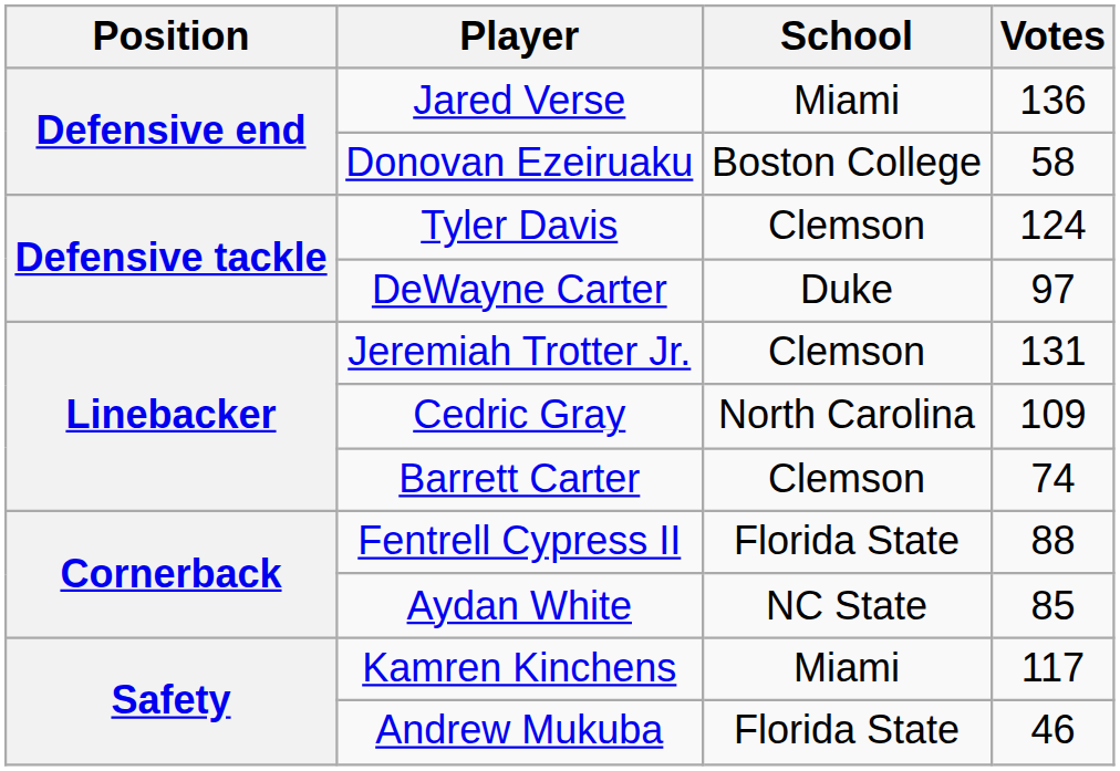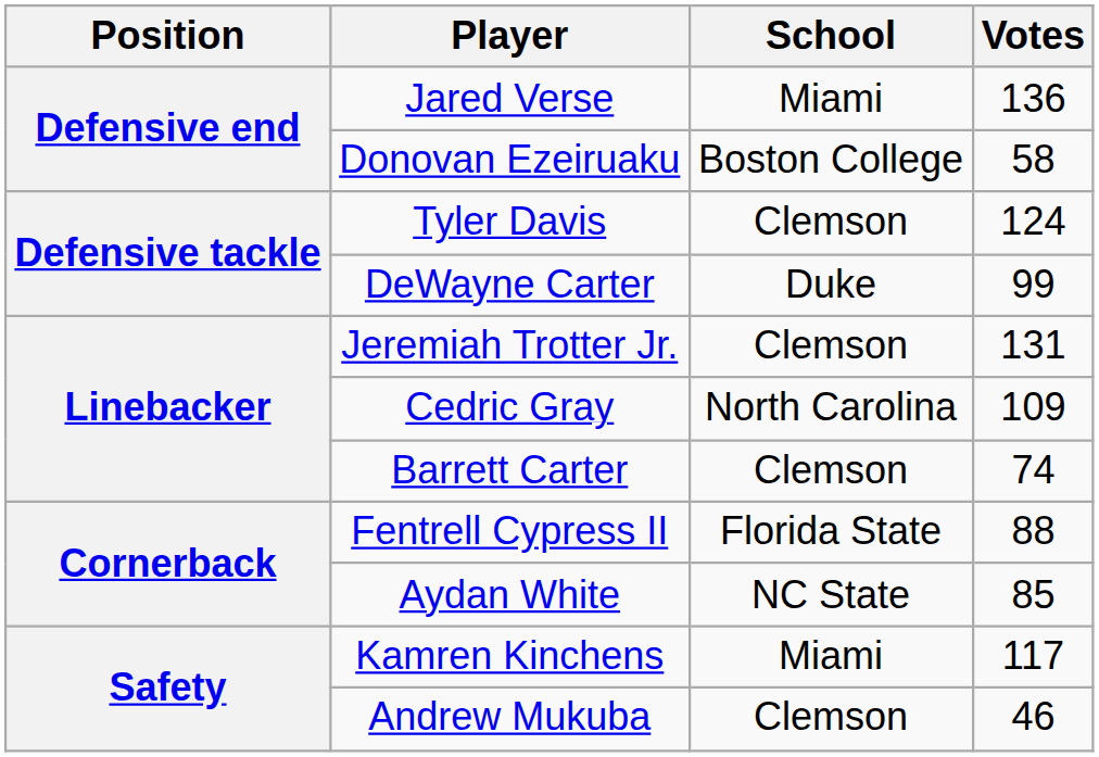DeWayne Carter | Votes: 97 -> 99
Andrew Mukuba | School: Florida State -> Clemson
